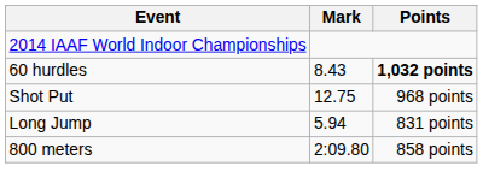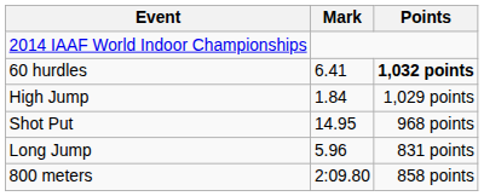60 hurdles | Mark: 8.43 -> 6.41
+ row: High Jump | 1.84 | 1,029 points
Shot Put | Mark: 12.75 -> 14.95
Long Jump | Mark: 5.94 -> 5.96
